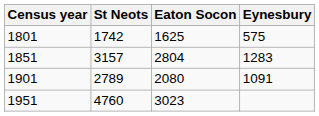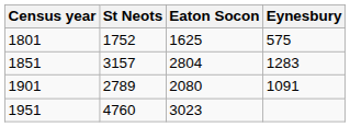1801 | St Neots: 1742 -> 1752
